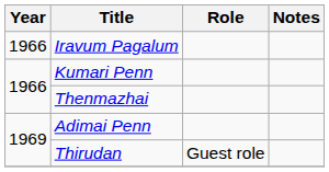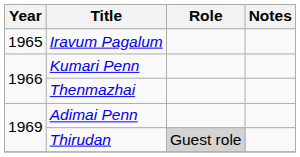Iravum Pagalum | Year: 1966 -> 1965
Thirudan | Role: no background -> lightgrey background
